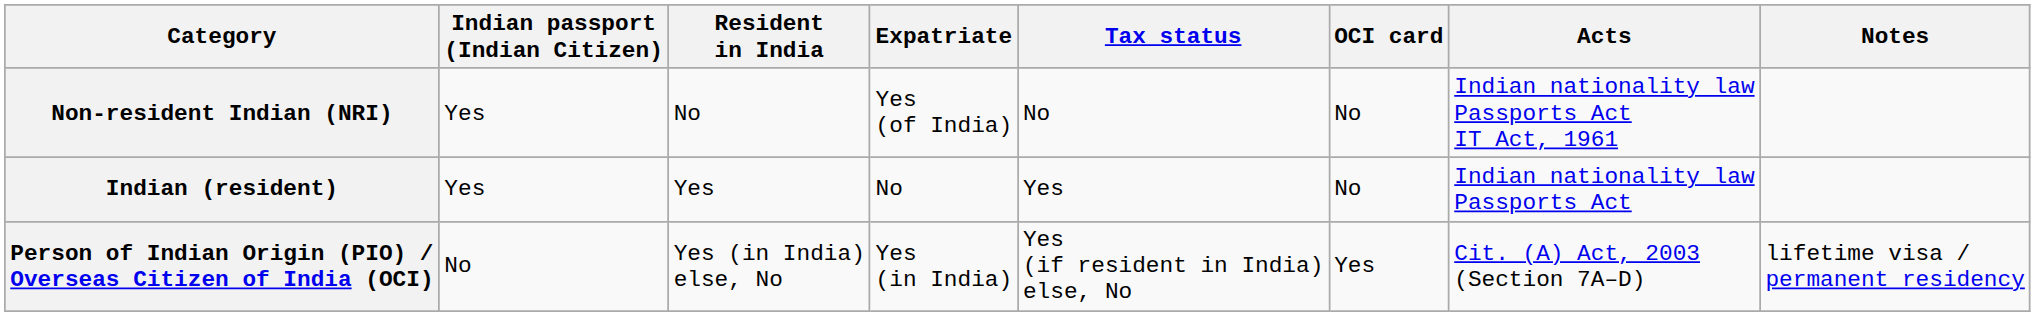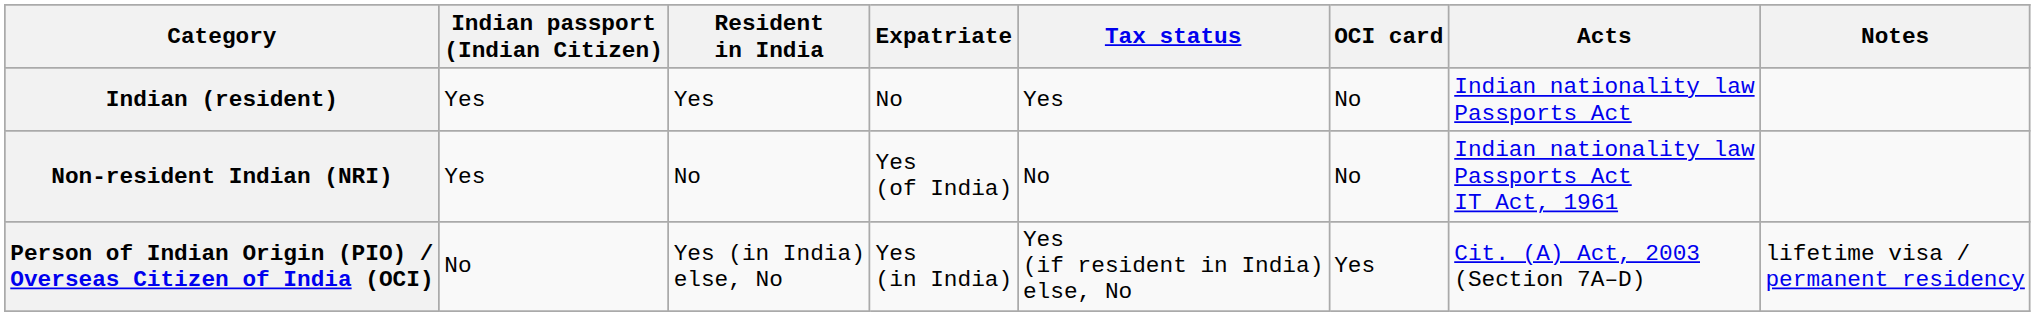rows swapped: Indian (resident) <-> Non-resident Indian (NRI)
